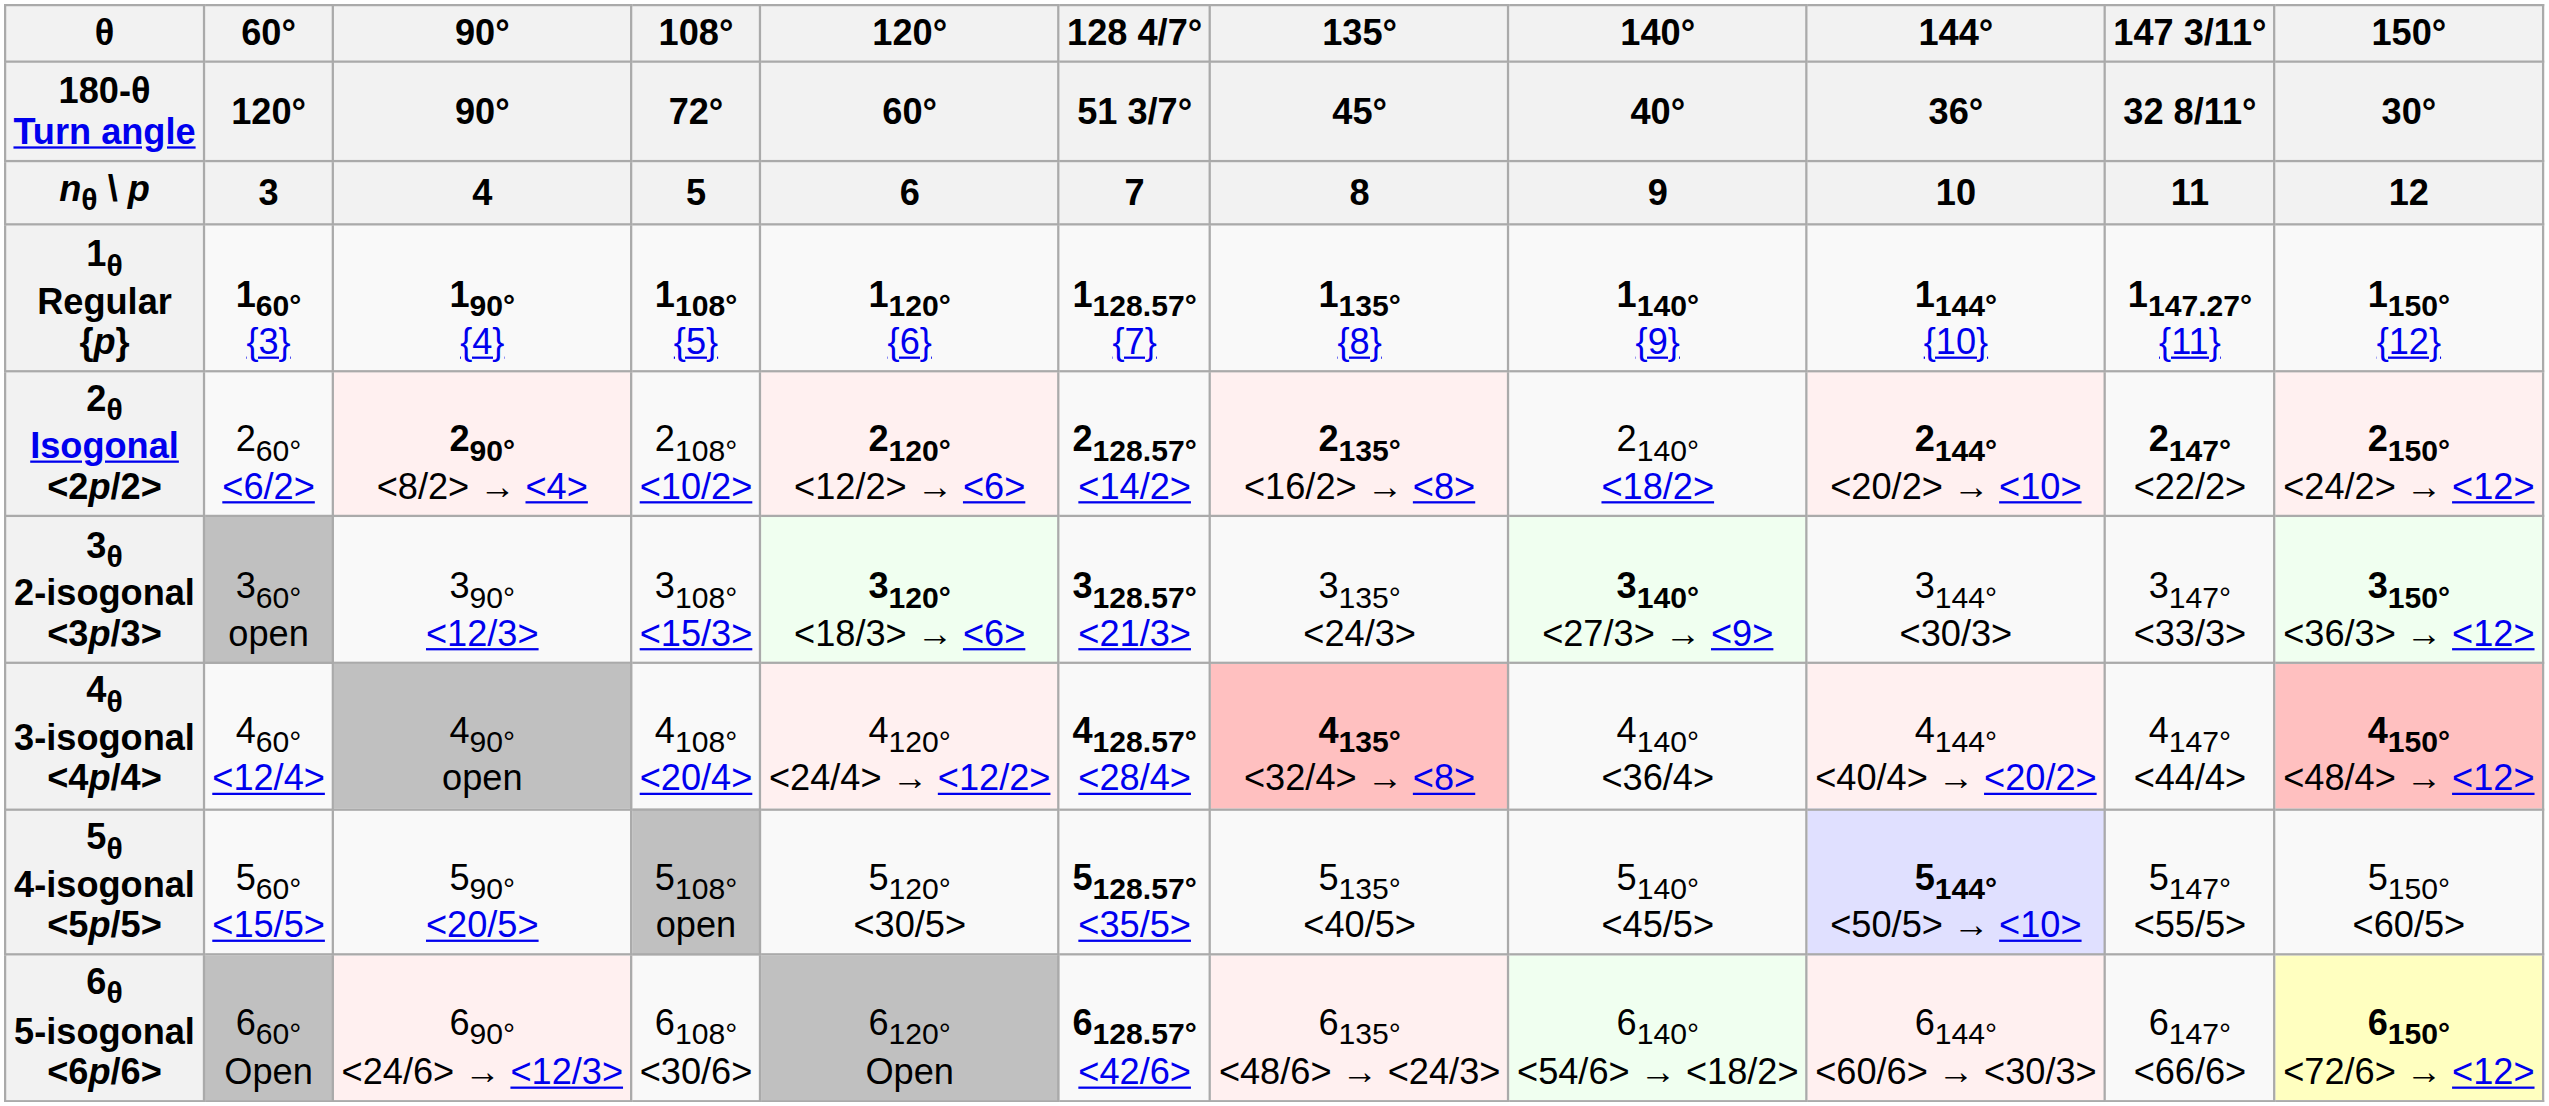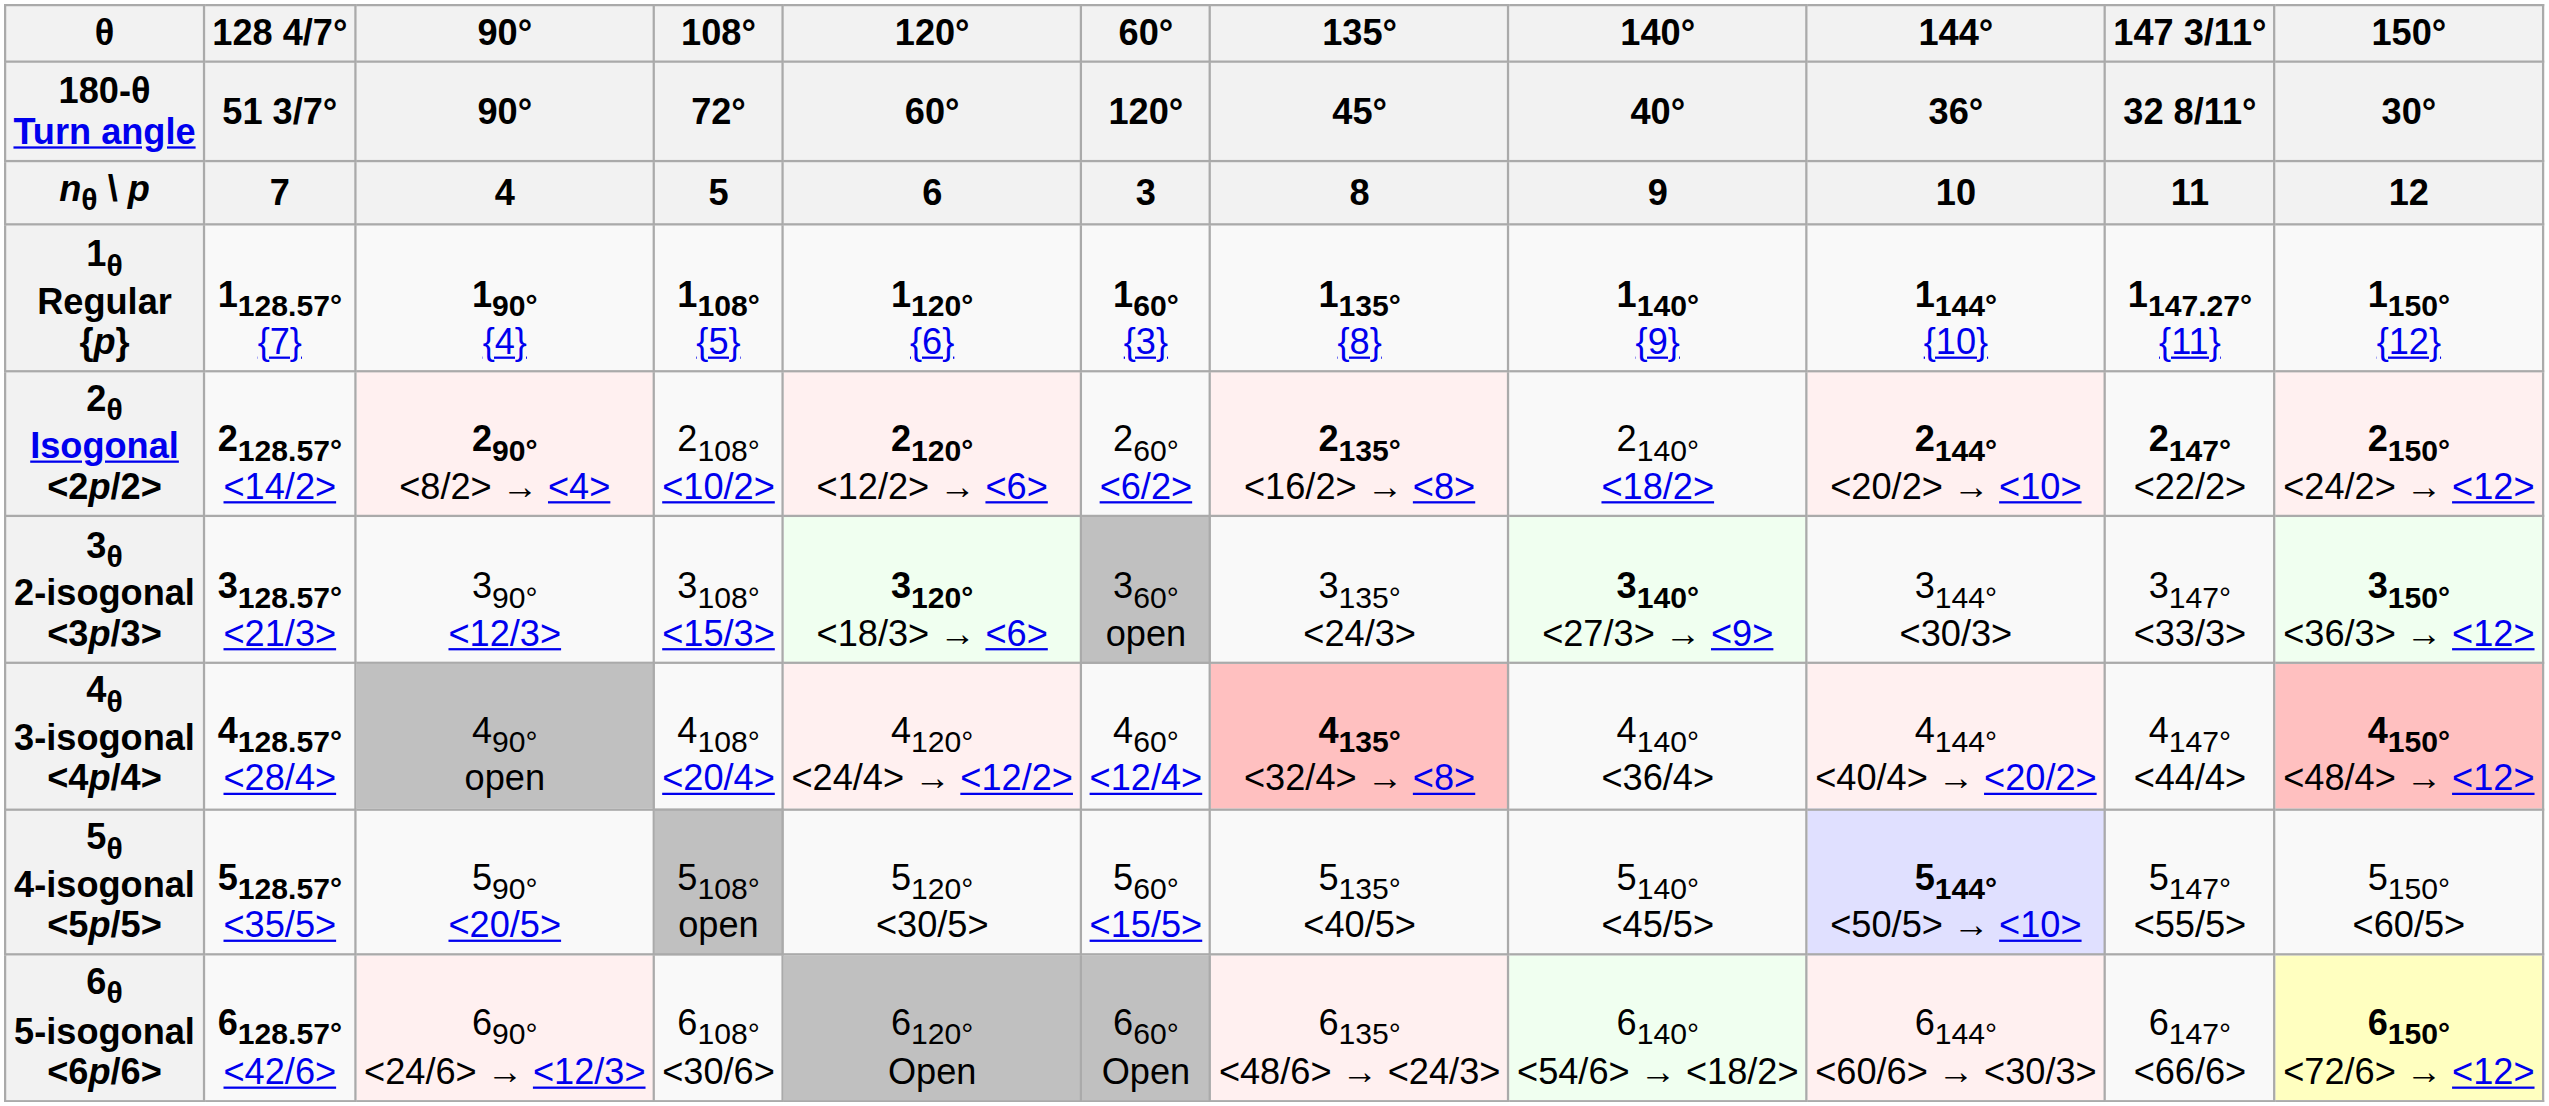columns swapped: 60° / 120° / 3 <-> 128 4/7° / 51 3/7° / 7
